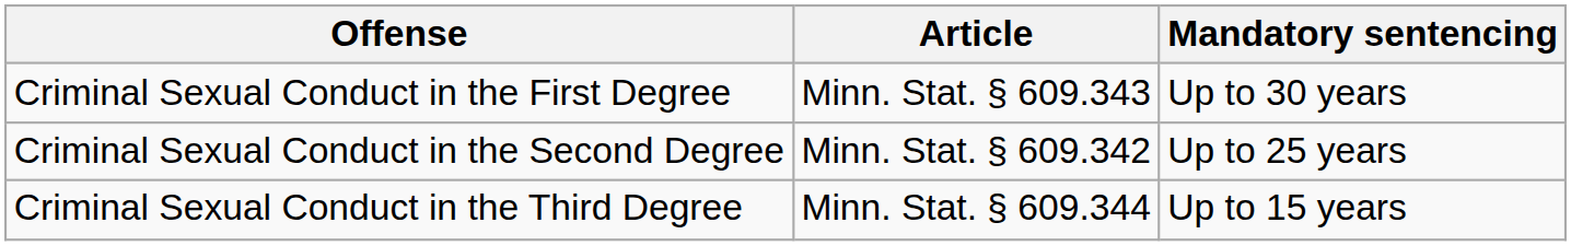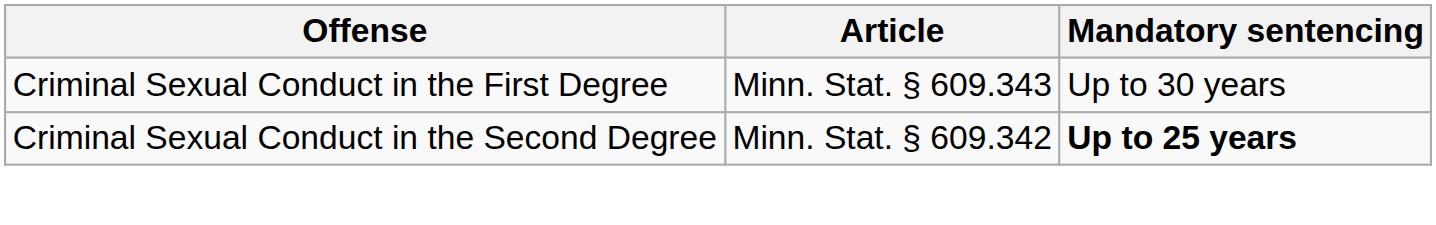Criminal Sexual Conduct in the Second Degree | Mandatory sentencing: normal -> bold
- row: Criminal Sexual Conduct in the Third Degree | Minn. Stat. § 609.344 | Up to 15 years
